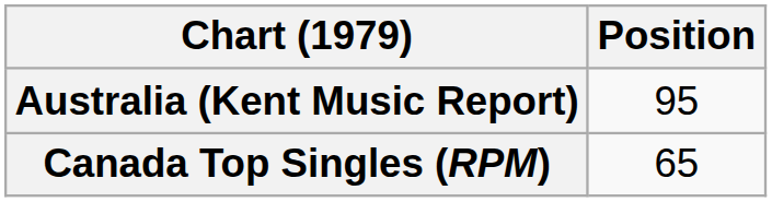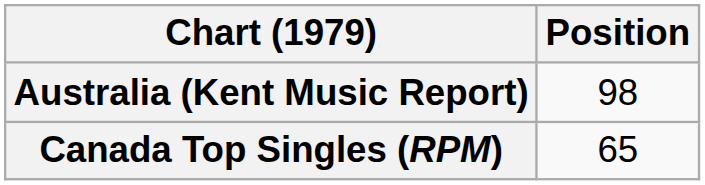Australia (Kent Music Report) | Position: 95 -> 98
